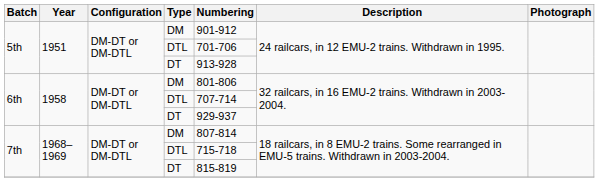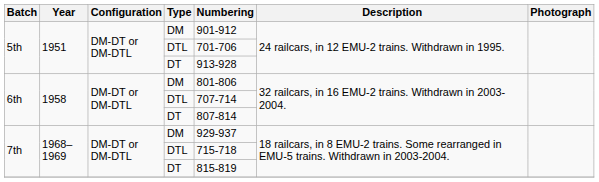6th / DT | Numbering: 929-937 -> 807-814
7th / DM | Numbering: 807-814 -> 929-937
